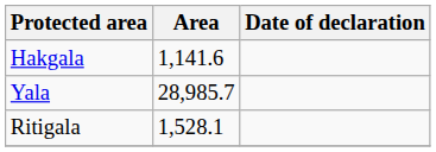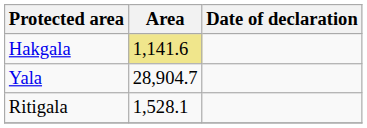Hakgala | Area: no background -> khaki background
Yala | Area: 28,985.7 -> 28,904.7
